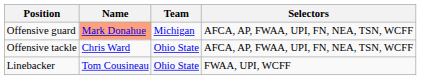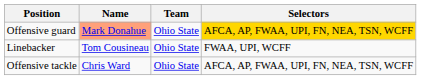Offensive guard | Team: Michigan -> Ohio State
Offensive guard | Selectors: no background -> gold background
rows swapped: Offensive tackle <-> Linebacker
